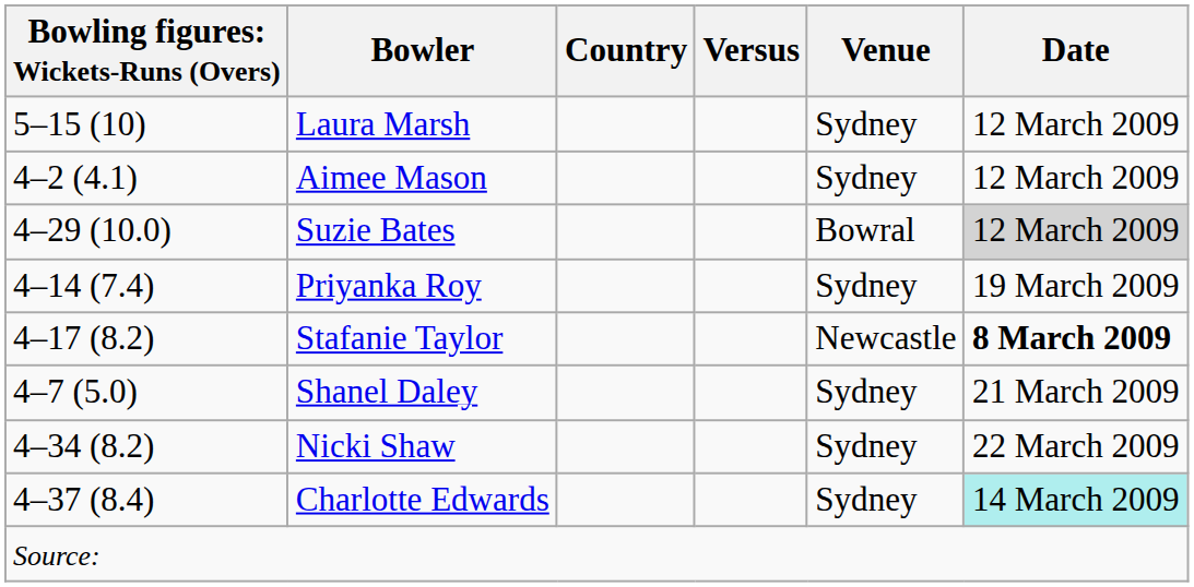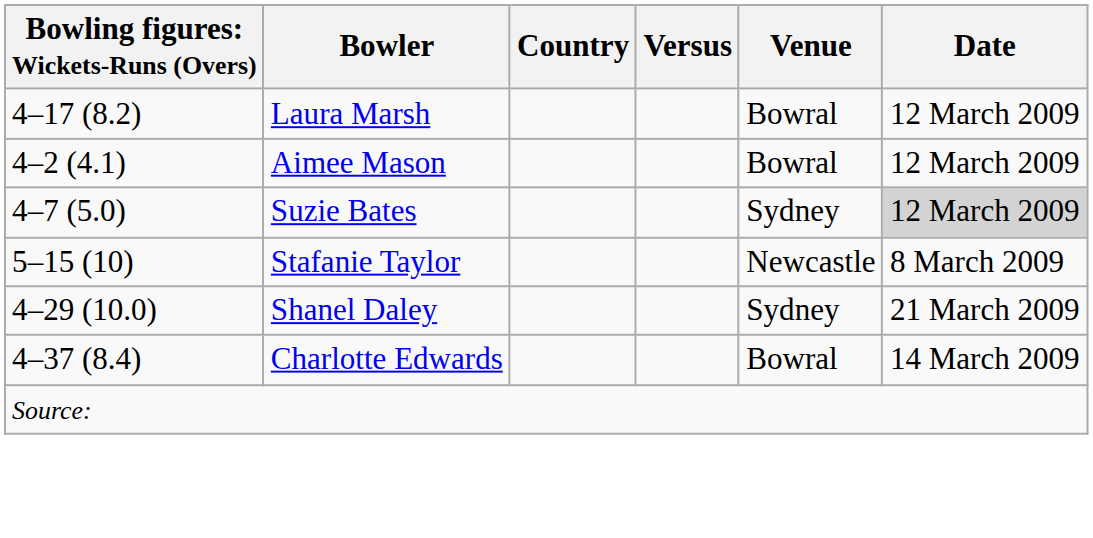Laura Marsh | column 1: 5–15 (10) -> 4–17 (8.2)
Laura Marsh | Venue: Sydney -> Bowral
Aimee Mason | Venue: Sydney -> Bowral
Suzie Bates | column 1: 4–29 (10.0) -> 4–7 (5.0)
Suzie Bates | Venue: Bowral -> Sydney
- row: 4–14 (7.4) | Priyanka Roy | Sydney | 19 March 2009
Stafanie Taylor | column 1: 4–17 (8.2) -> 5–15 (10)
Stafanie Taylor | Date: bold -> normal
Shanel Daley | column 1: 4–7 (5.0) -> 4–29 (10.0)
- row: 4–34 (8.2) | Nicki Shaw | Sydney | 22 March 2009
Charlotte Edwards | Venue: Sydney -> Bowral
Charlotte Edwards | Date: paleturquoise background -> no background
